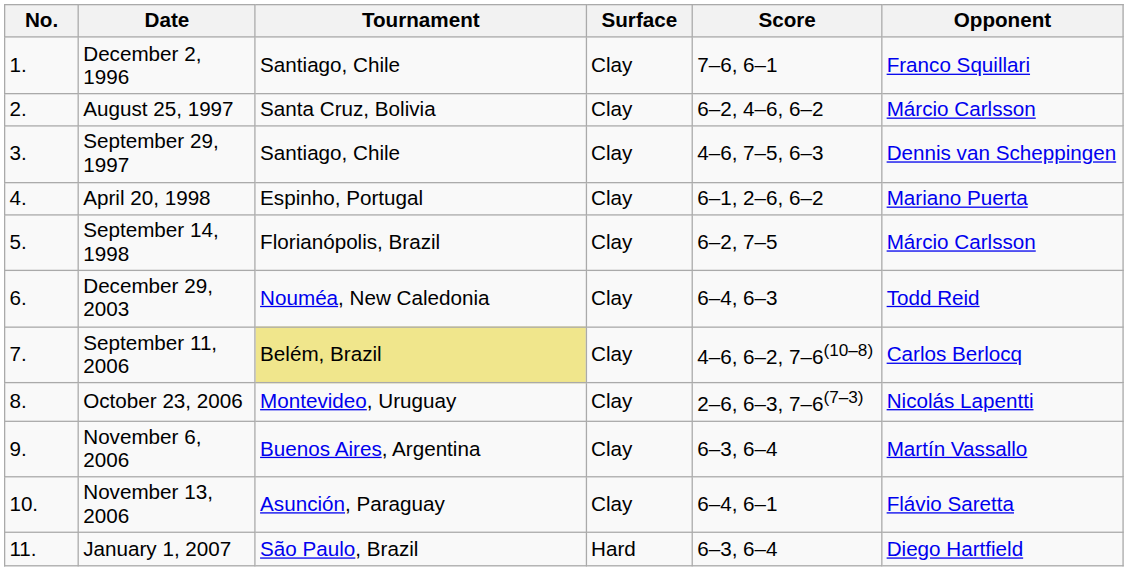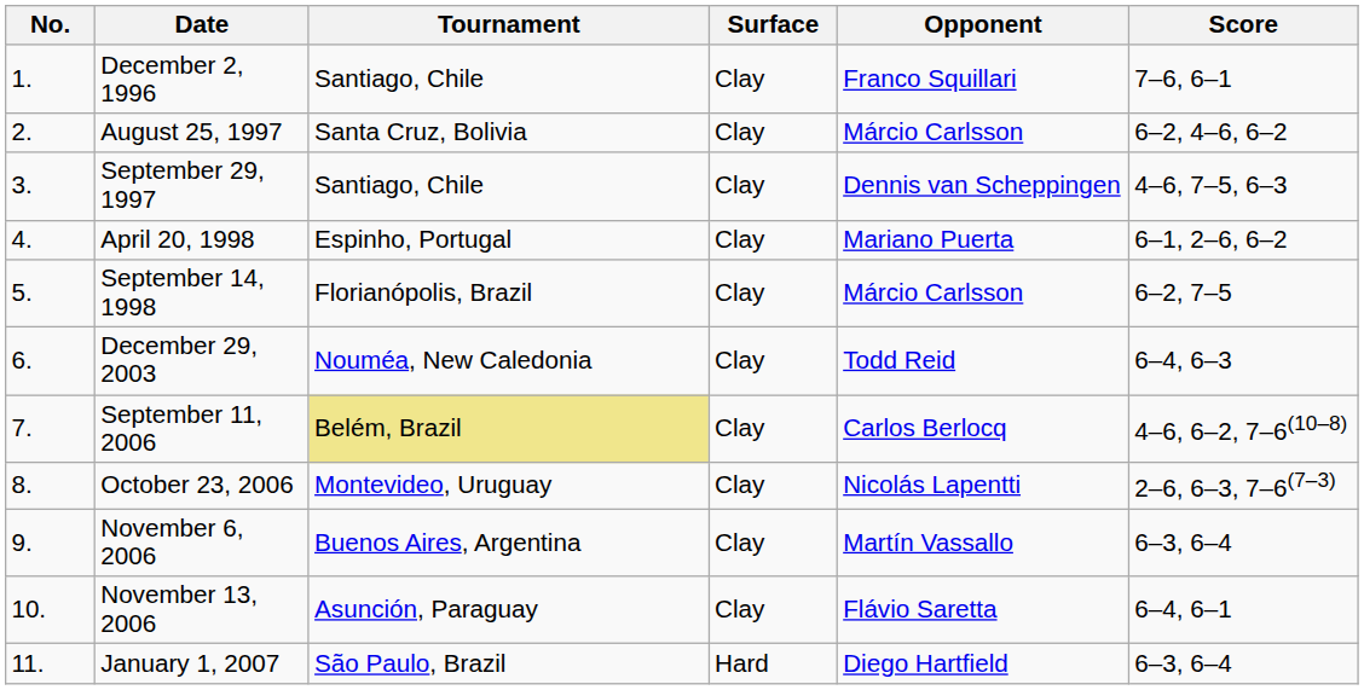columns swapped: Opponent <-> Score
